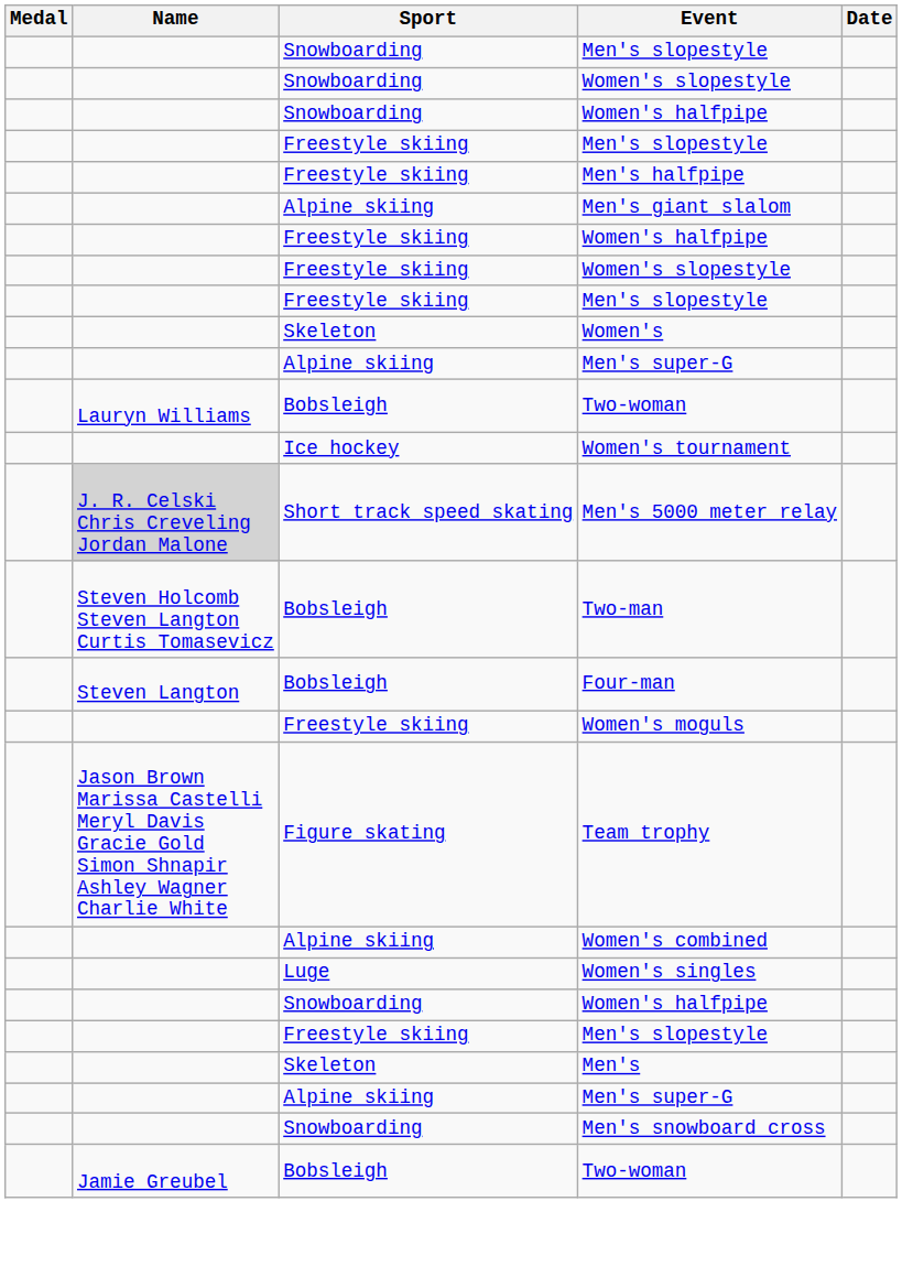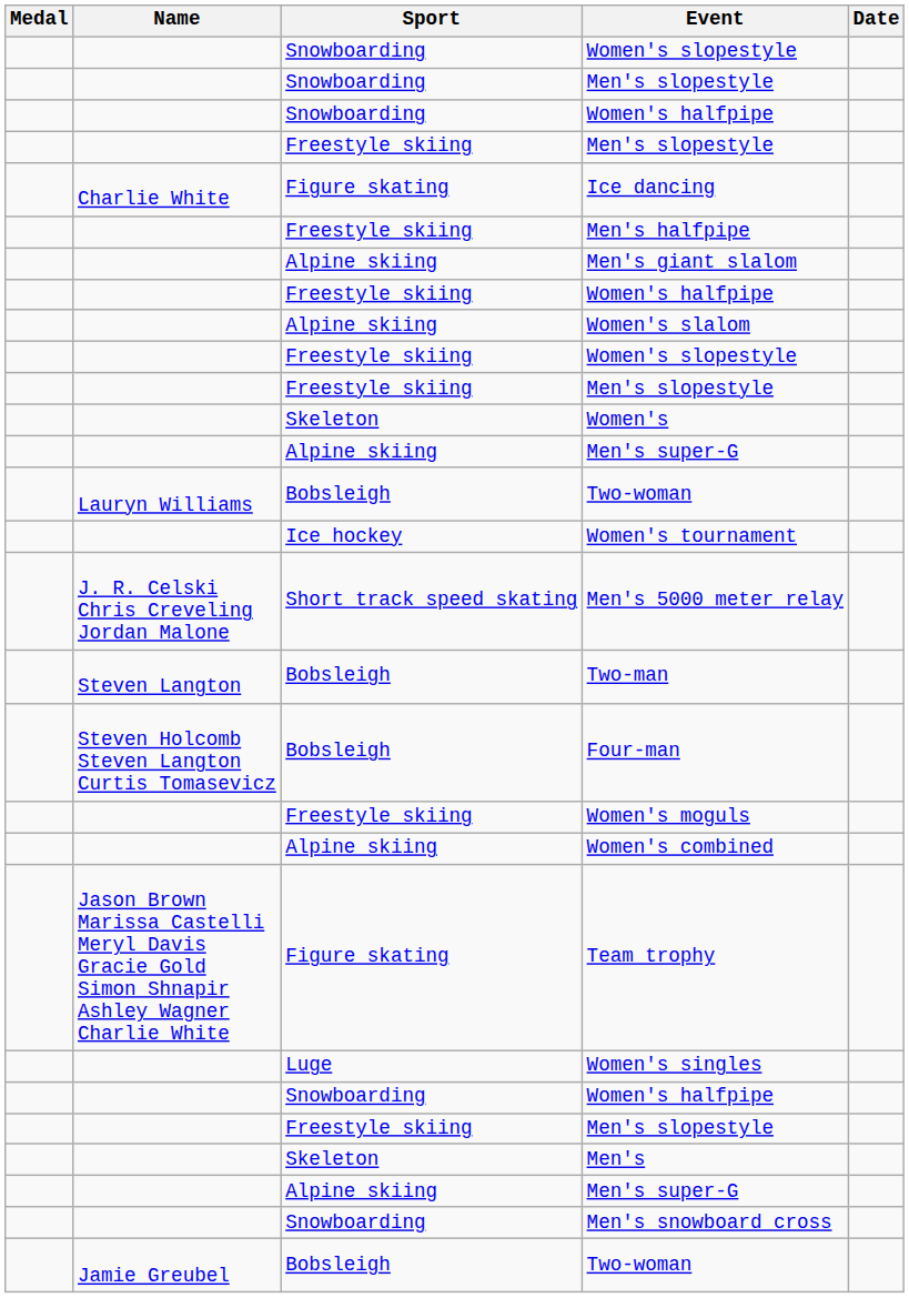rows swapped: Snowboarding / Men's slopestyle <-> Snowboarding / Women's slopestyle
+ row: Charlie White | Figure skating | Ice dancing
+ row: Alpine skiing | Women's slalom
Men's 5000 meter relay | Name: lightgrey background -> no background
Two-man | Name: Steven Holcomb Steven Langton Curtis Tomasevicz -> Steven Langton
Four-man | Name: Steven Langton -> Steven Holcomb Steven Langton Curtis Tomasevicz
rows swapped: Team trophy <-> Women's combined
